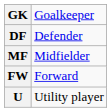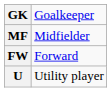- row: DF | Defender
